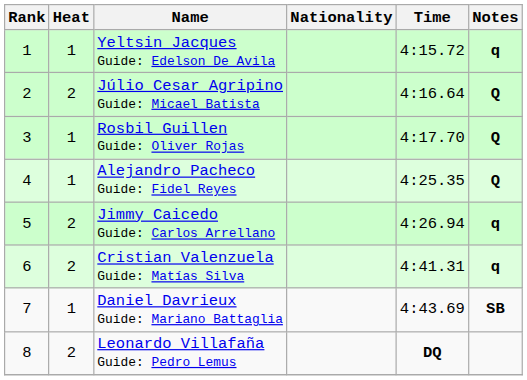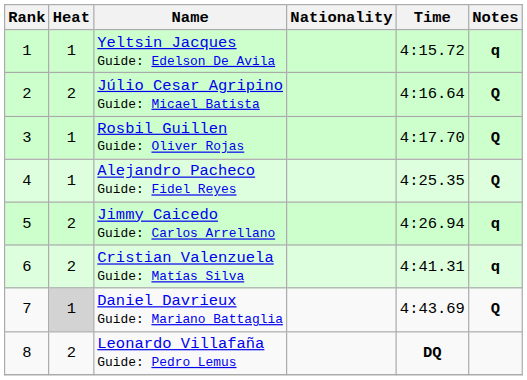Daniel Davrieux Guide: Mariano Battaglia | Heat: no background -> lightgrey background
Daniel Davrieux Guide: Mariano Battaglia | Notes: SB -> Q
